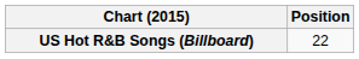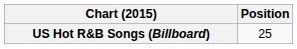US Hot R&B Songs (Billboard) | Position: 22 -> 25
